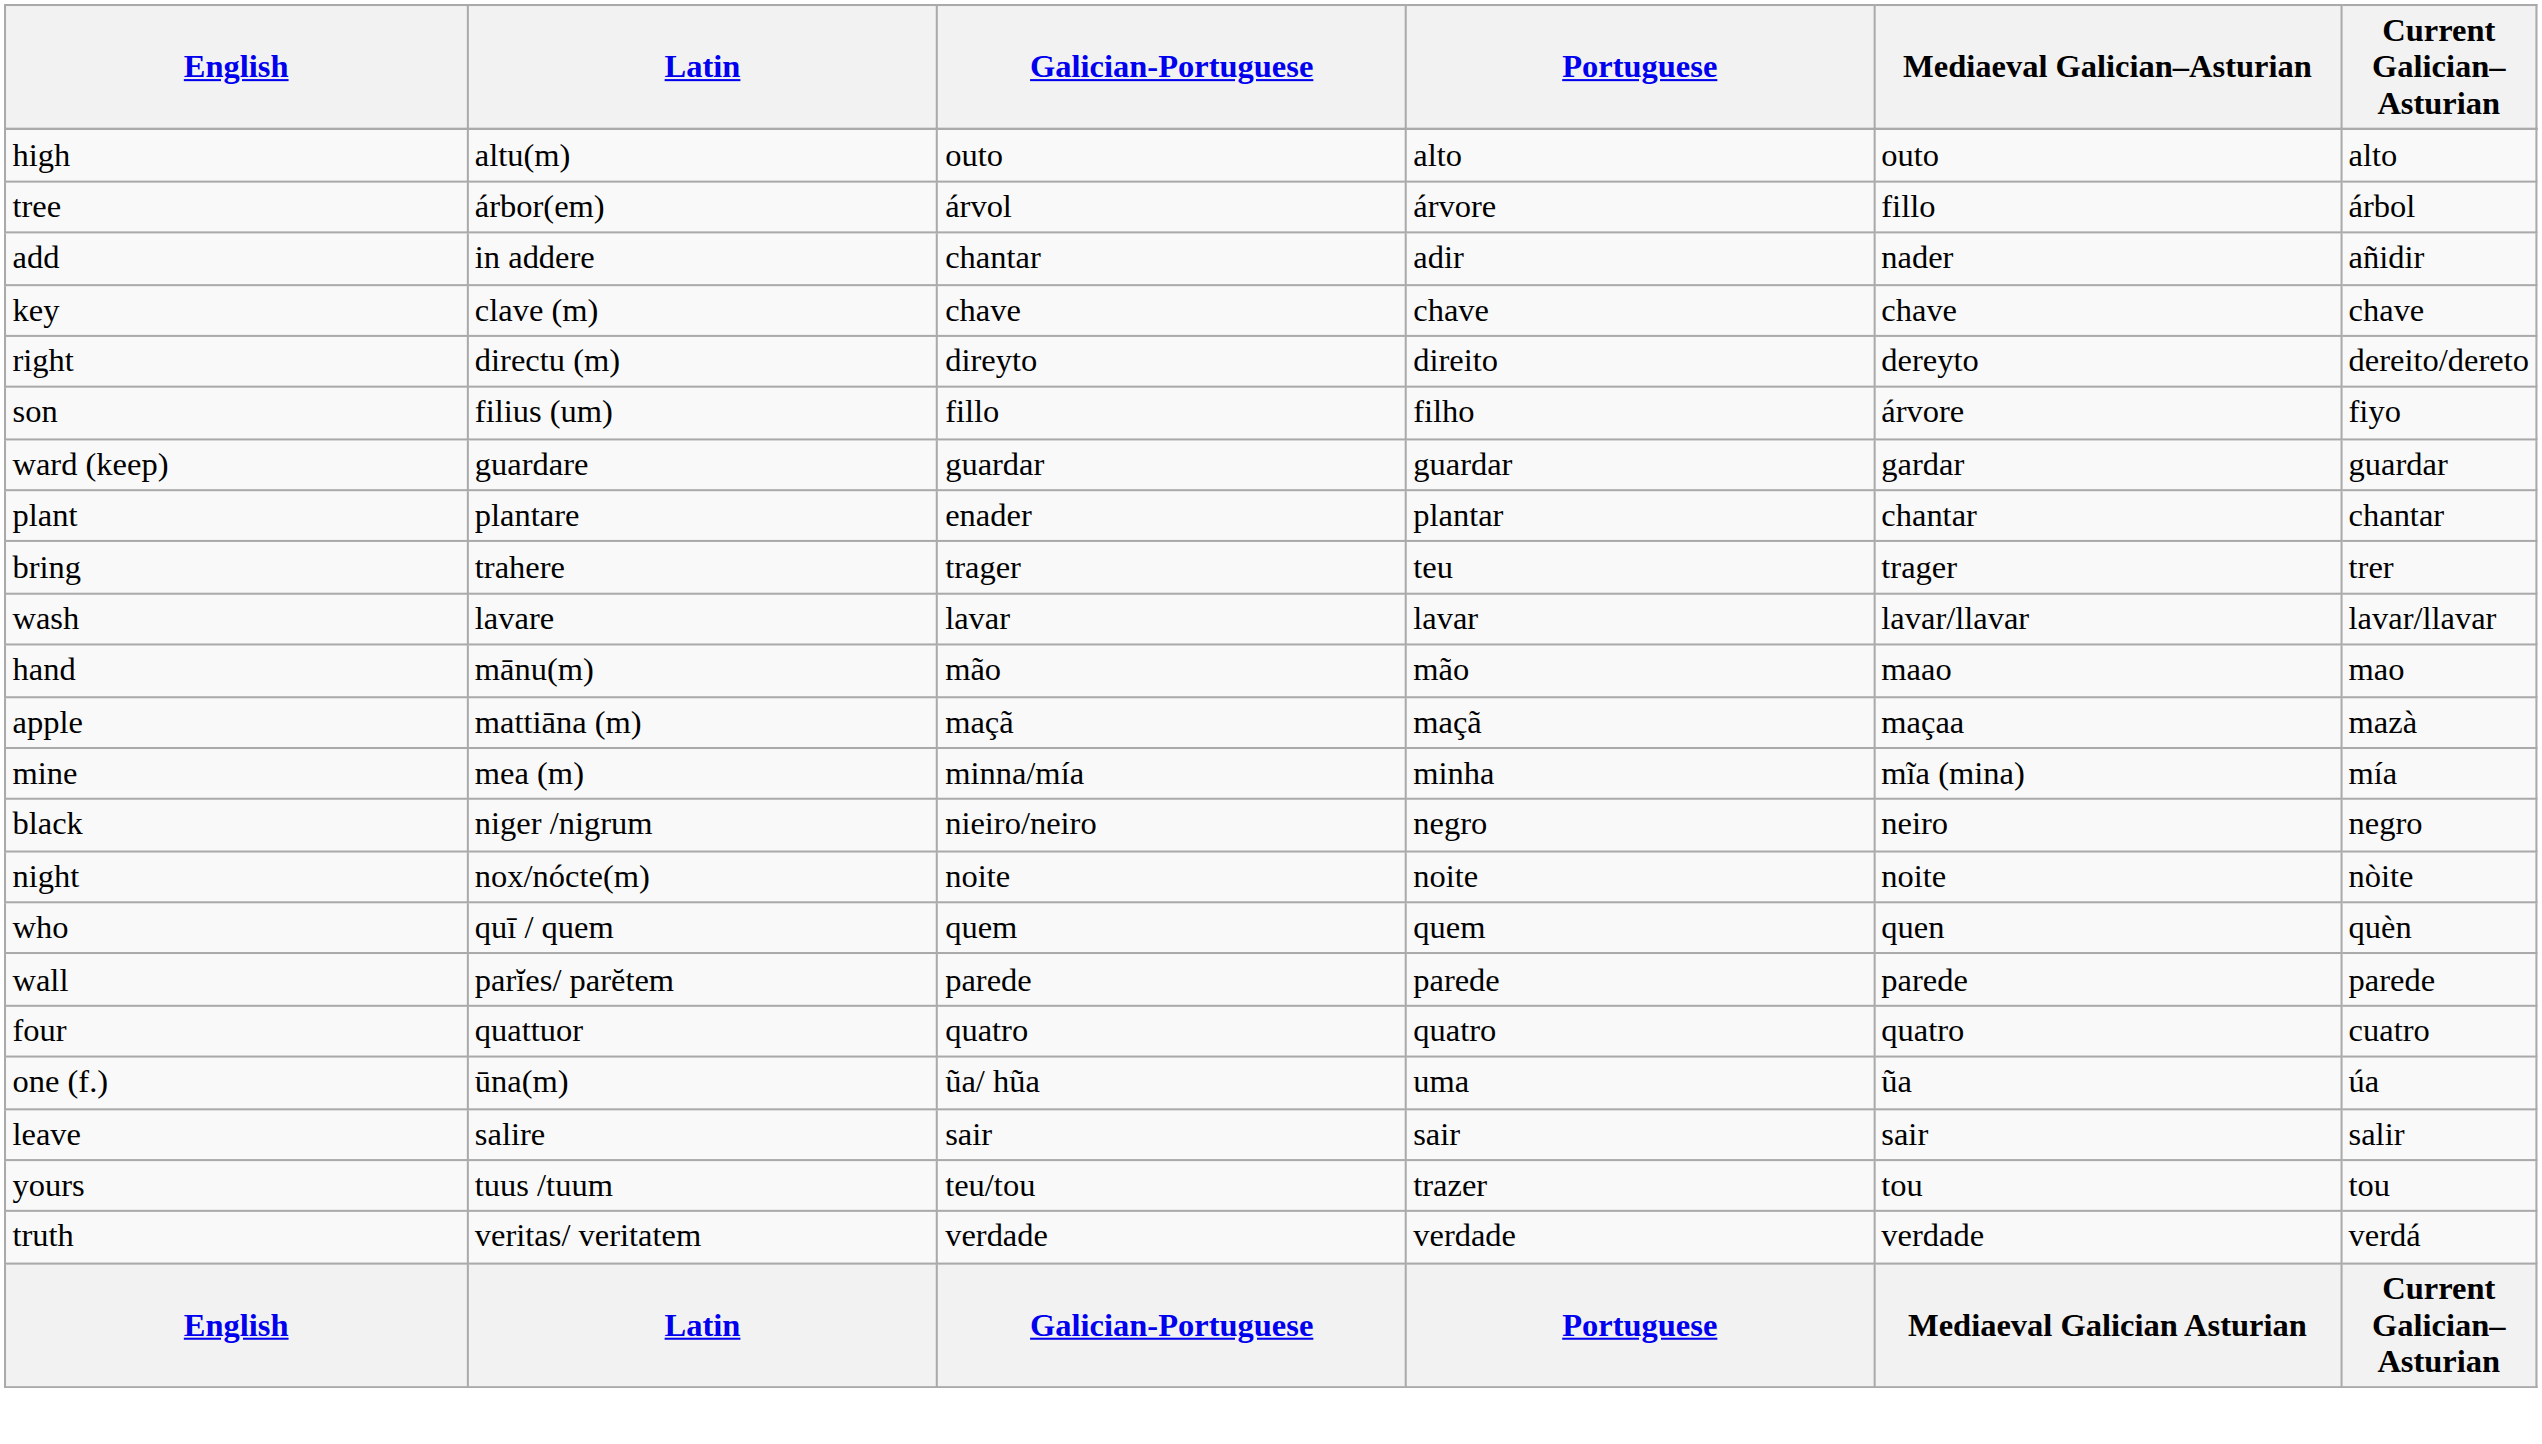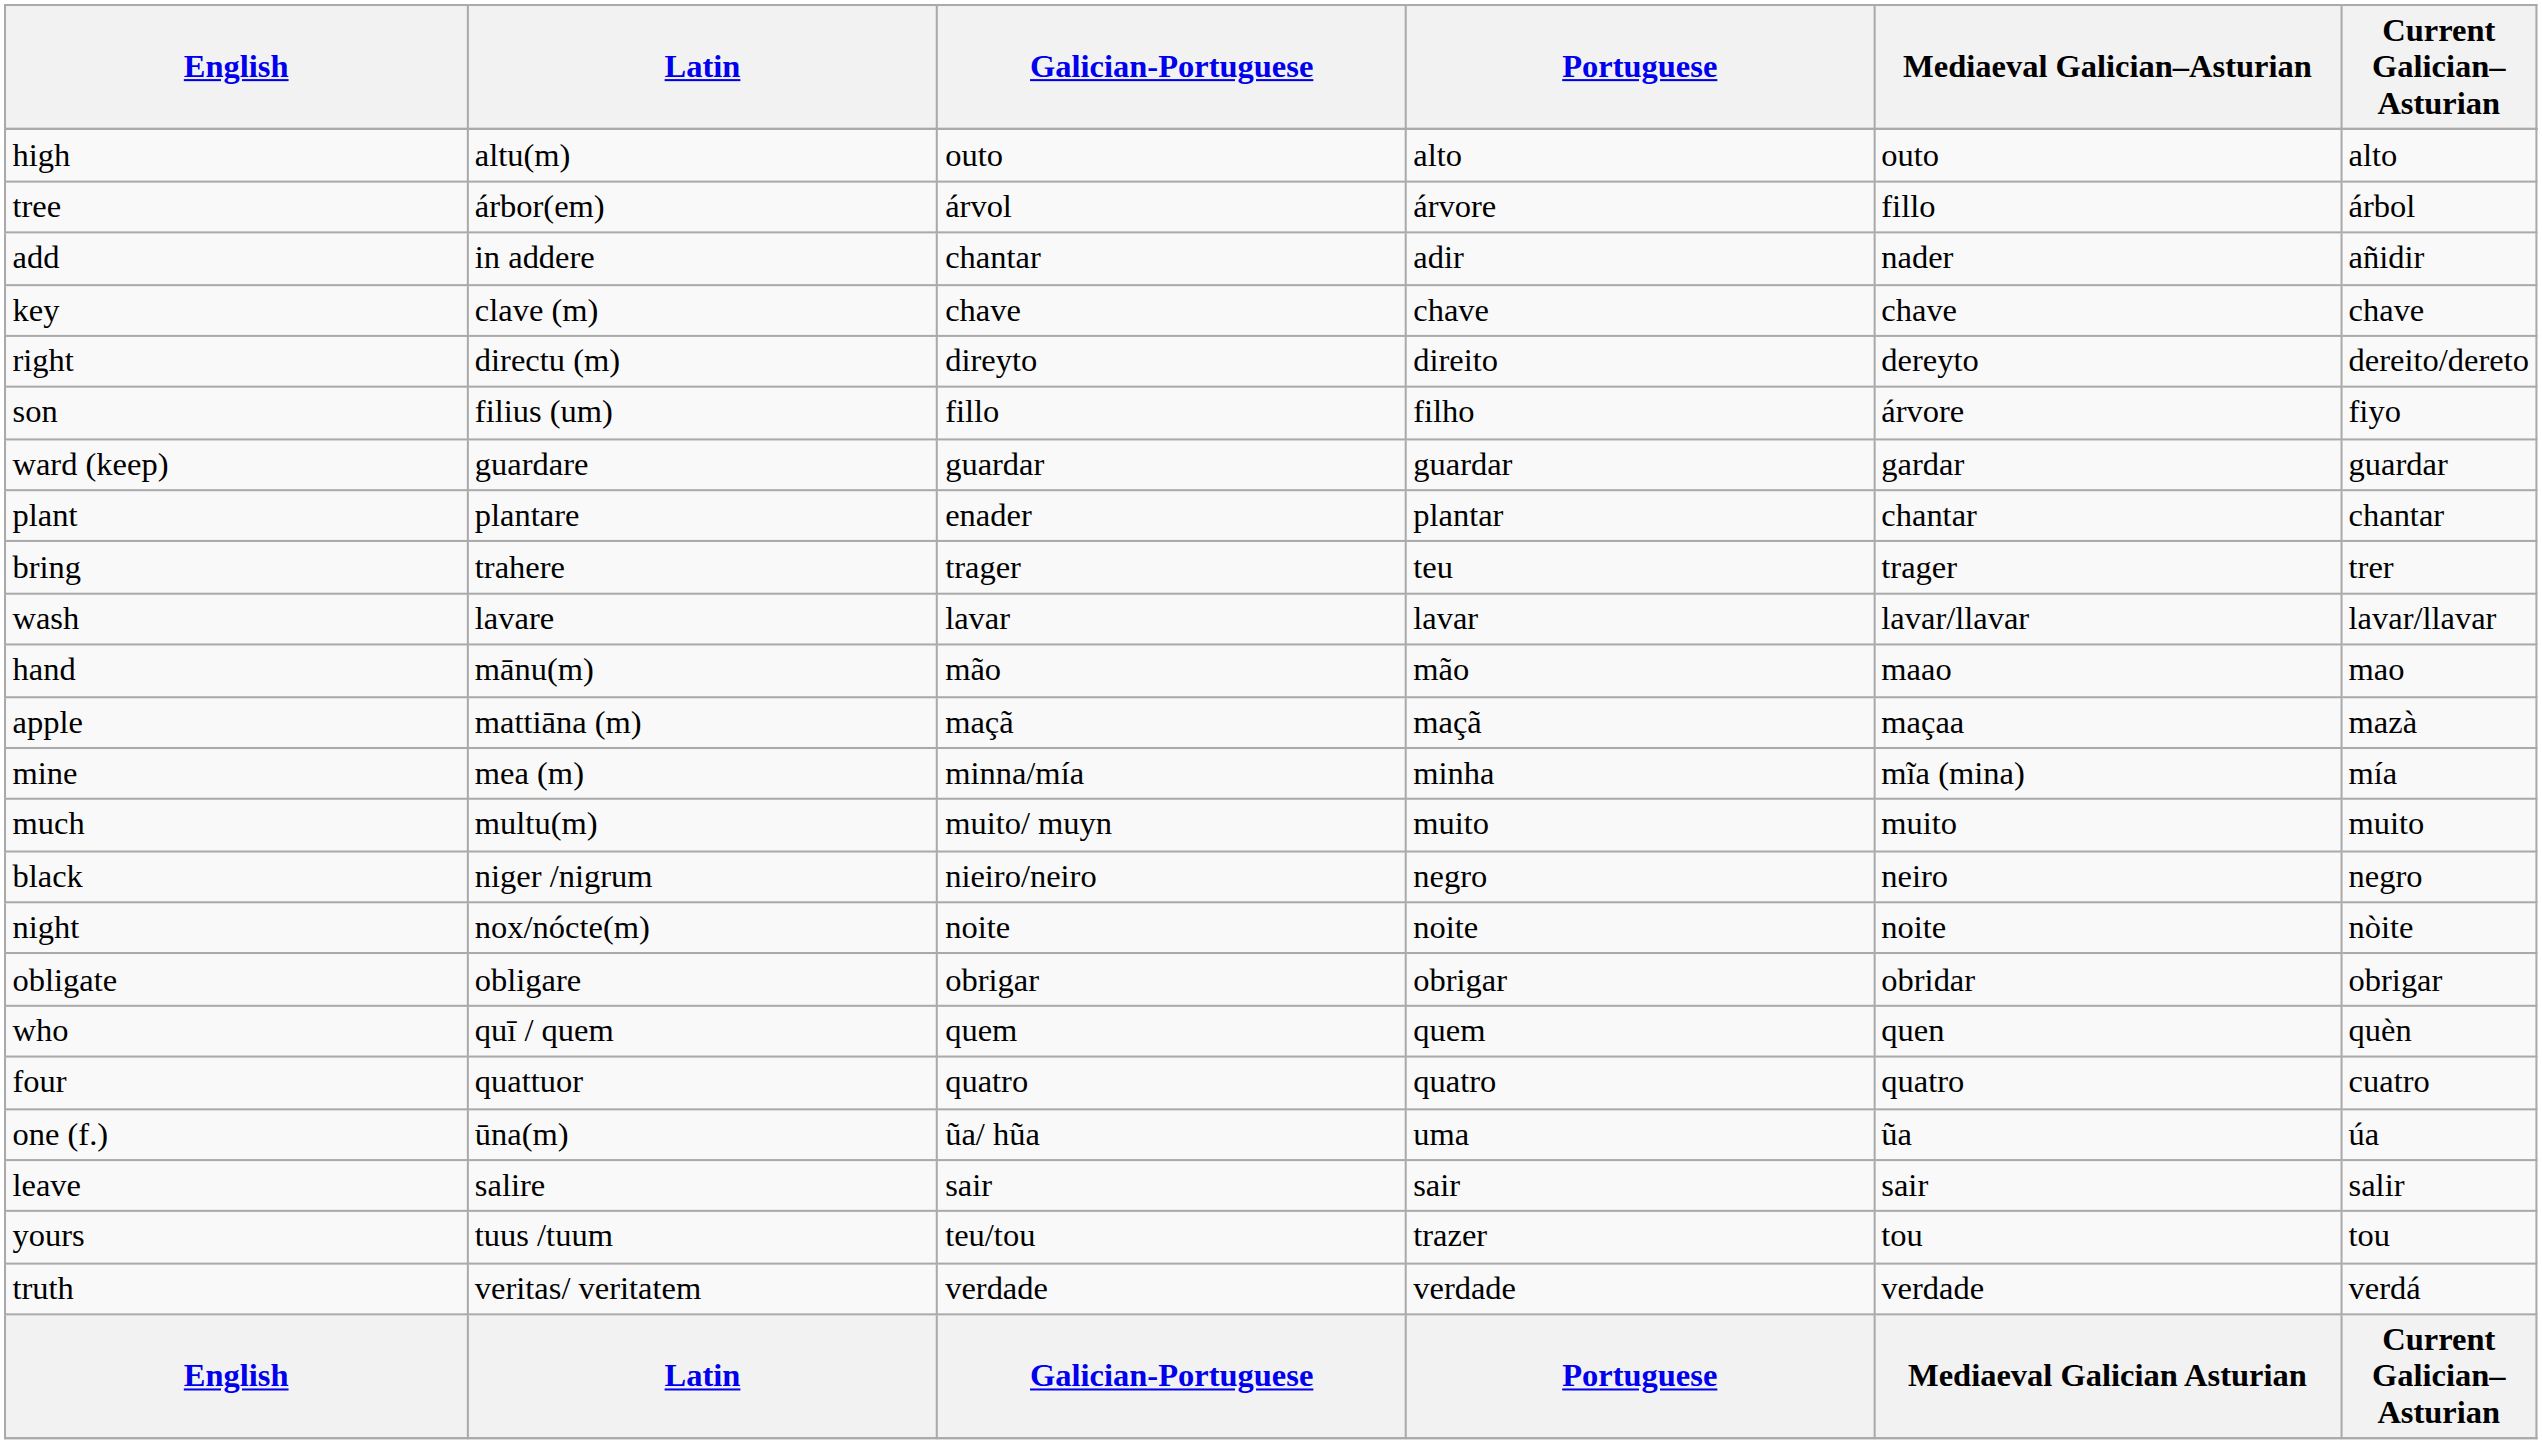+ row: much | multu(m) | muito/ muyn | muito | muito | muito
+ row: obligate | obligare | obrigar | obrigar | obridar | obrigar
- row: wall | parĭes/ parĕtem | parede | parede | parede | parede
